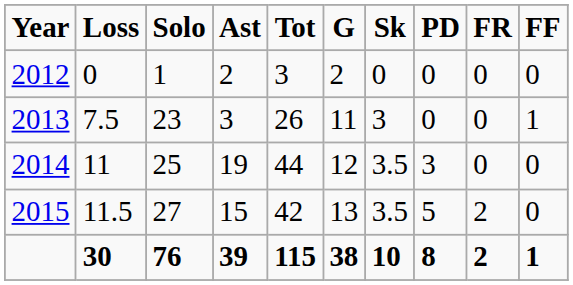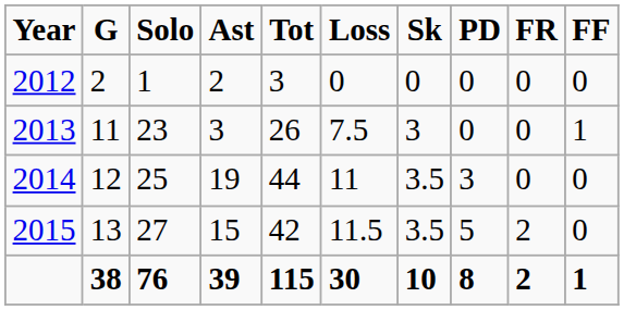columns swapped: G <-> Loss
